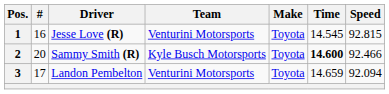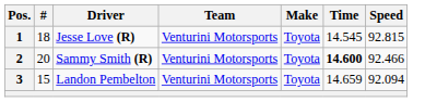1 | #: 16 -> 18
2 | Team: Kyle Busch Motorsports -> Venturini Motorsports
3 | #: 17 -> 15
